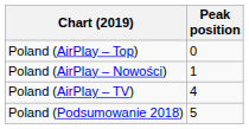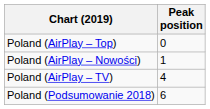Poland (Podsumowanie 2018) | Peak position: 5 -> 6
